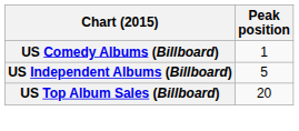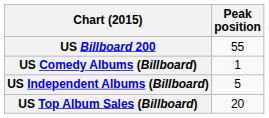+ row: US Billboard 200 | 55
